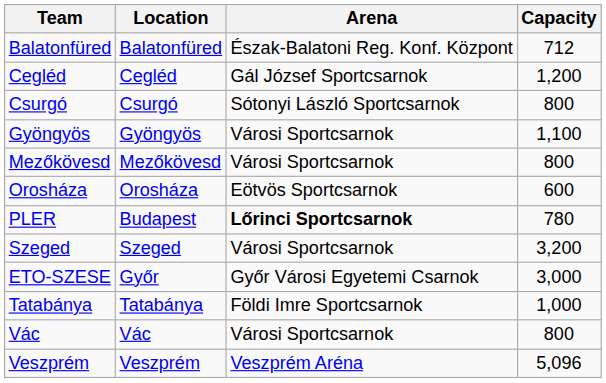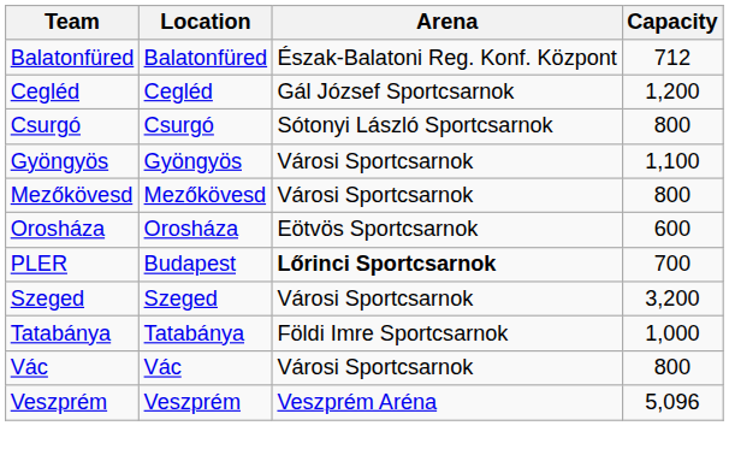PLER | Capacity: 780 -> 700
- row: ETO-SZESE | Győr | Győr Városi Egyetemi Csarnok | 3,000
